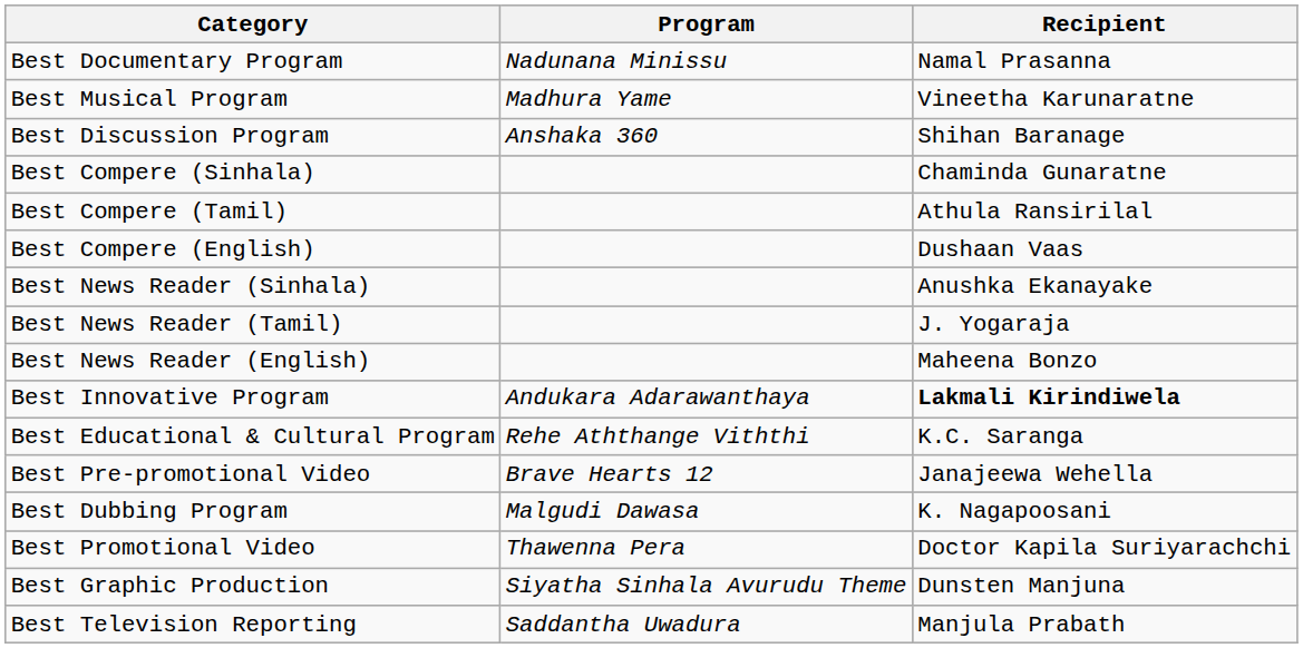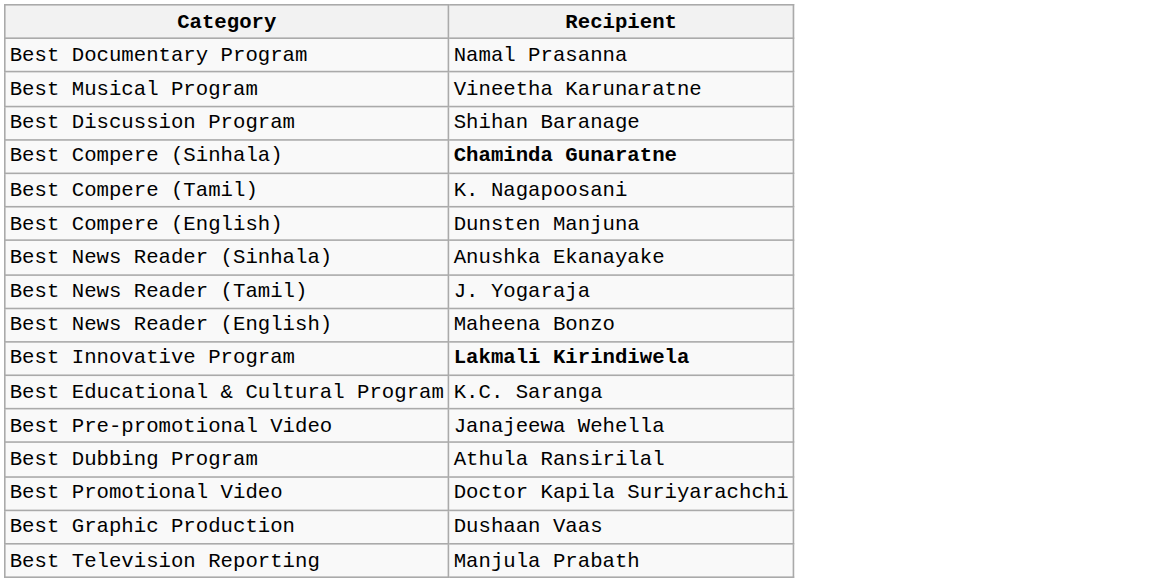- column: Program | Nadunana Minissu | Madhura Yame | Anshaka 360 | Andukara Adarawanthaya | Rehe Aththange Viththi | Brave Hearts 12 | Malgudi Dawasa | Thawenna Pera | Siyatha Sinhala Avurudu Theme | Saddantha Uwadura
Best Compere (Sinhala) | Recipient: normal -> bold
Best Compere (Tamil) | Recipient: Athula Ransirilal -> K. Nagapoosani
Best Compere (English) | Recipient: Dushaan Vaas -> Dunsten Manjuna
Best Dubbing Program | Recipient: K. Nagapoosani -> Athula Ransirilal
Best Graphic Production | Recipient: Dunsten Manjuna -> Dushaan Vaas
